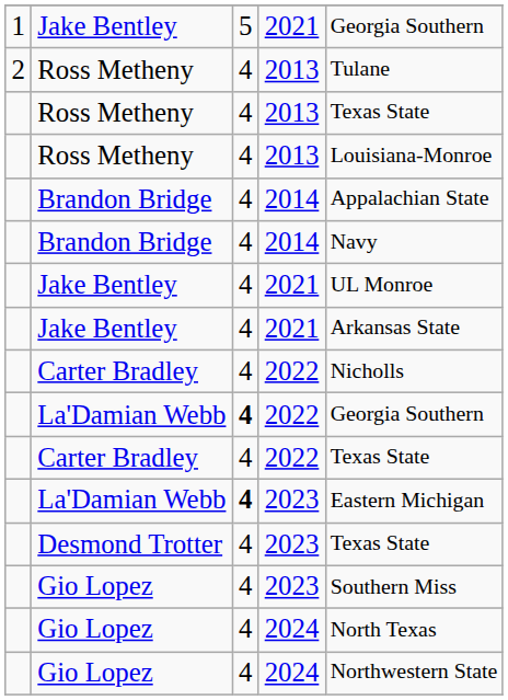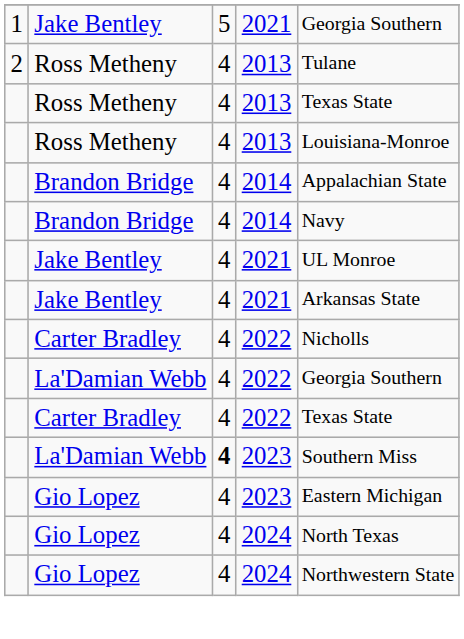La'Damian Webb / 2022 | column 3: bold -> normal
La'Damian Webb / 2023 | column 5: Eastern Michigan -> Southern Miss
- row: Desmond Trotter | 4 | 2023 | Texas State
Gio Lopez / 2023 | column 5: Southern Miss -> Eastern Michigan
